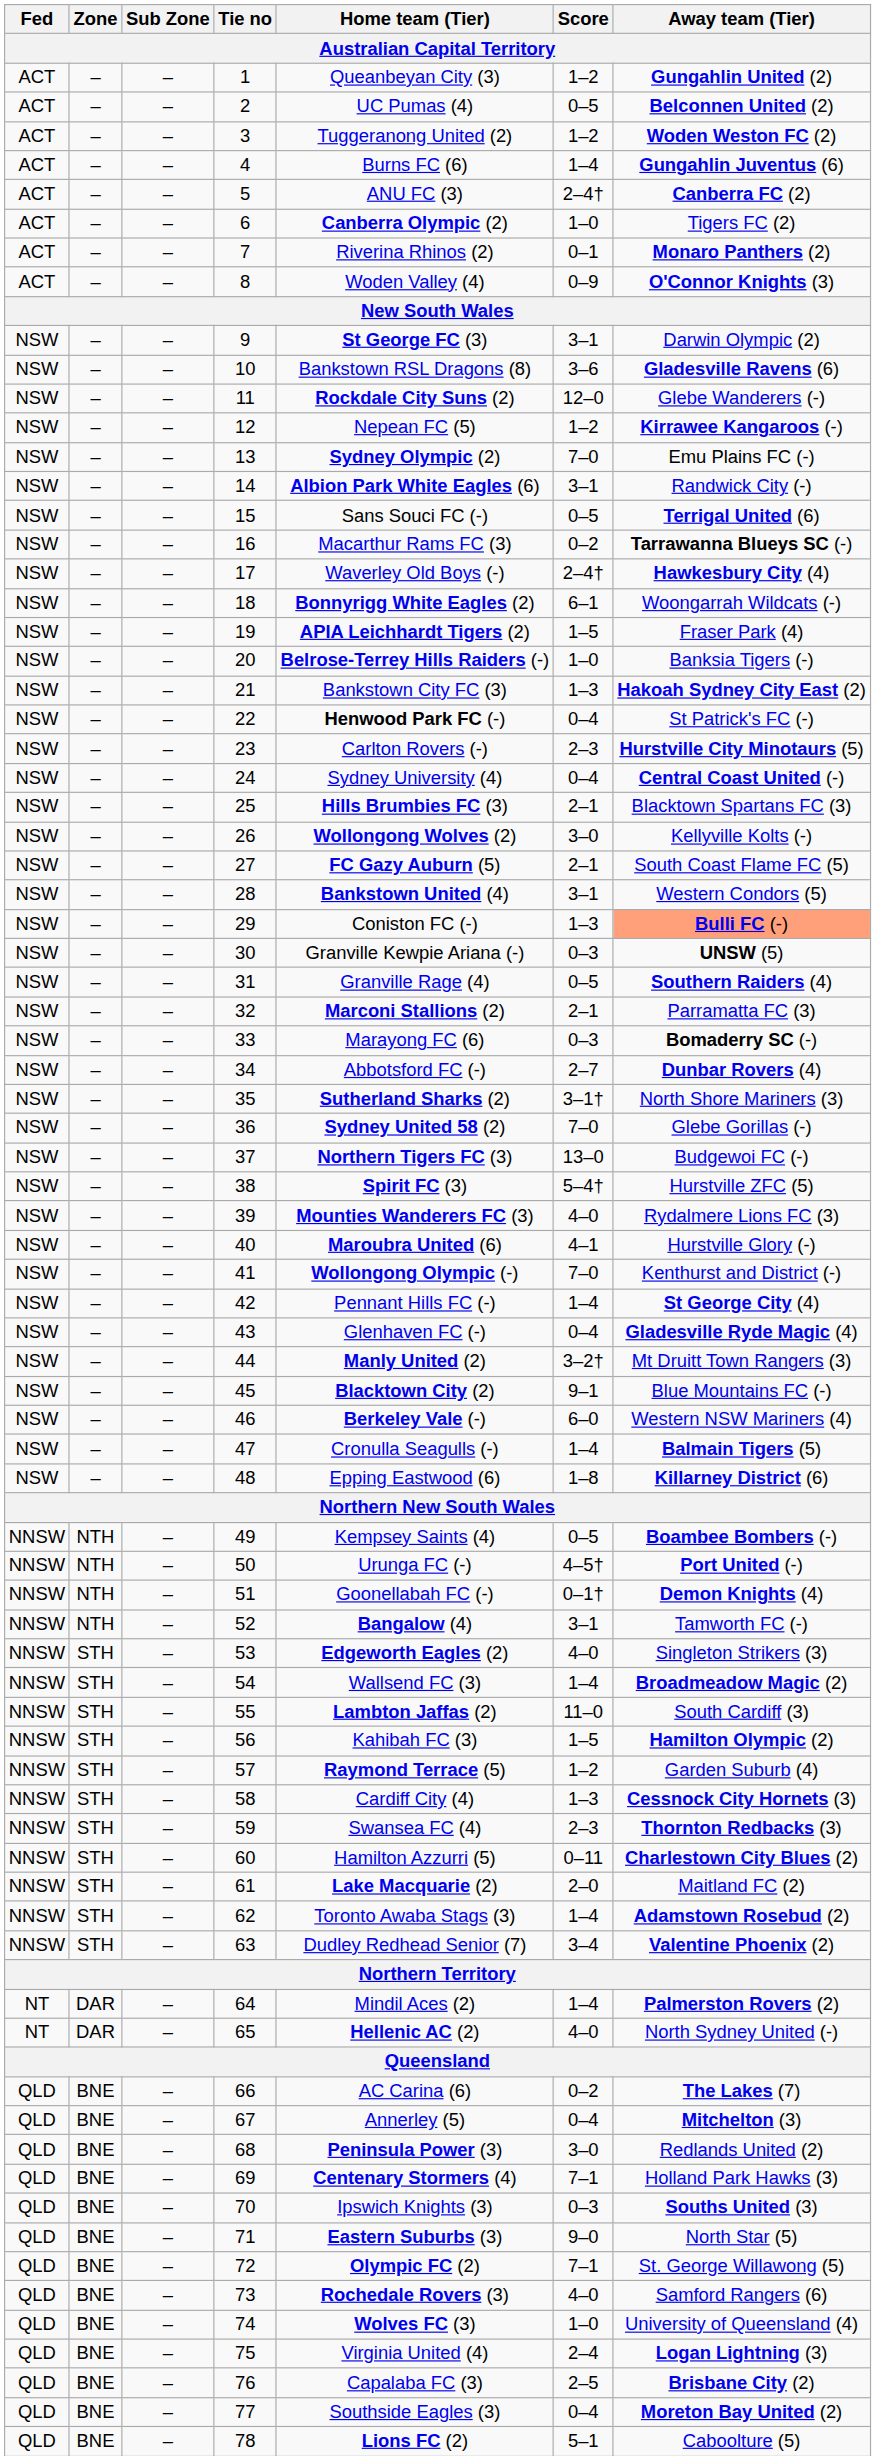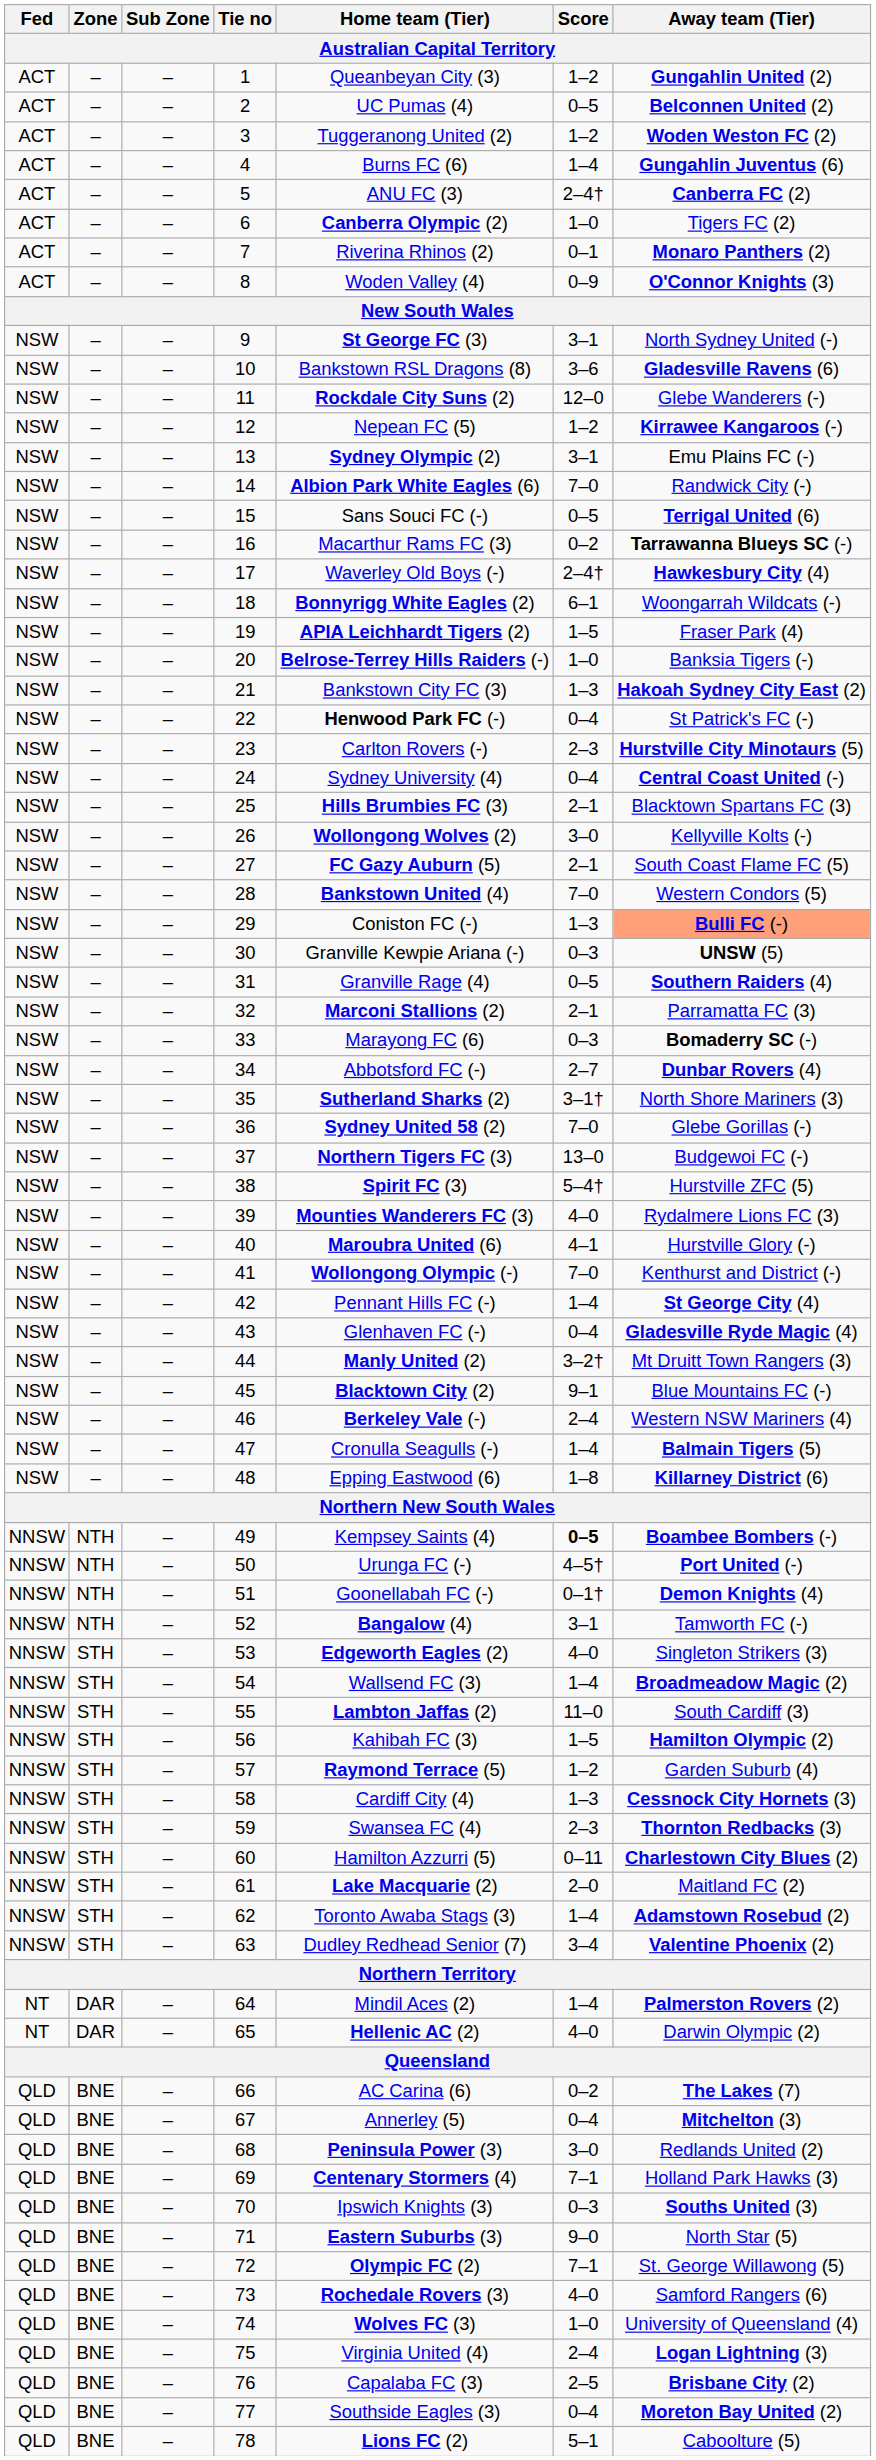9 | Away team (Tier): Darwin Olympic (2) -> North Sydney United (-)
13 | Score: 7–0 -> 3–1
14 | Score: 3–1 -> 7–0
28 | Score: 3–1 -> 7–0
46 | Score: 6–0 -> 2–4
49 | Score: normal -> bold
65 | Away team (Tier): North Sydney United (-) -> Darwin Olympic (2)
